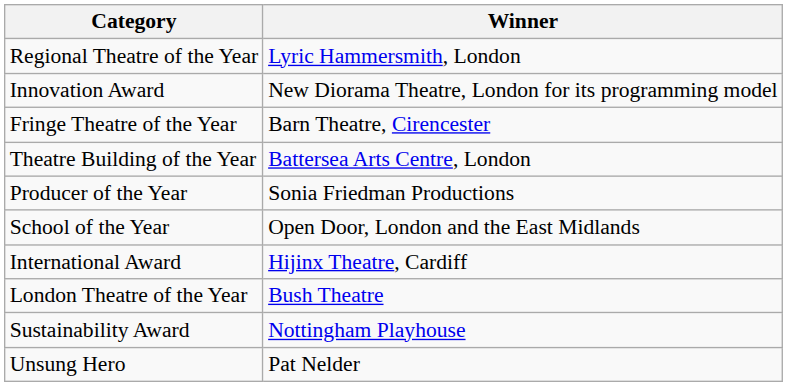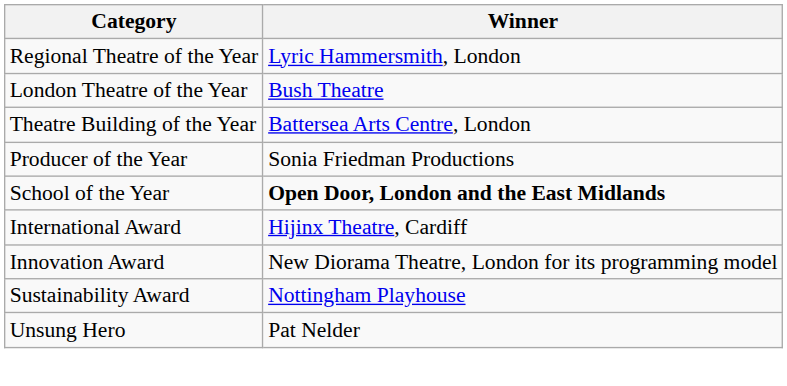rows swapped: London Theatre of the Year <-> Innovation Award
- row: Fringe Theatre of the Year | Barn Theatre, Cirencester
School of the Year | Winner: normal -> bold
